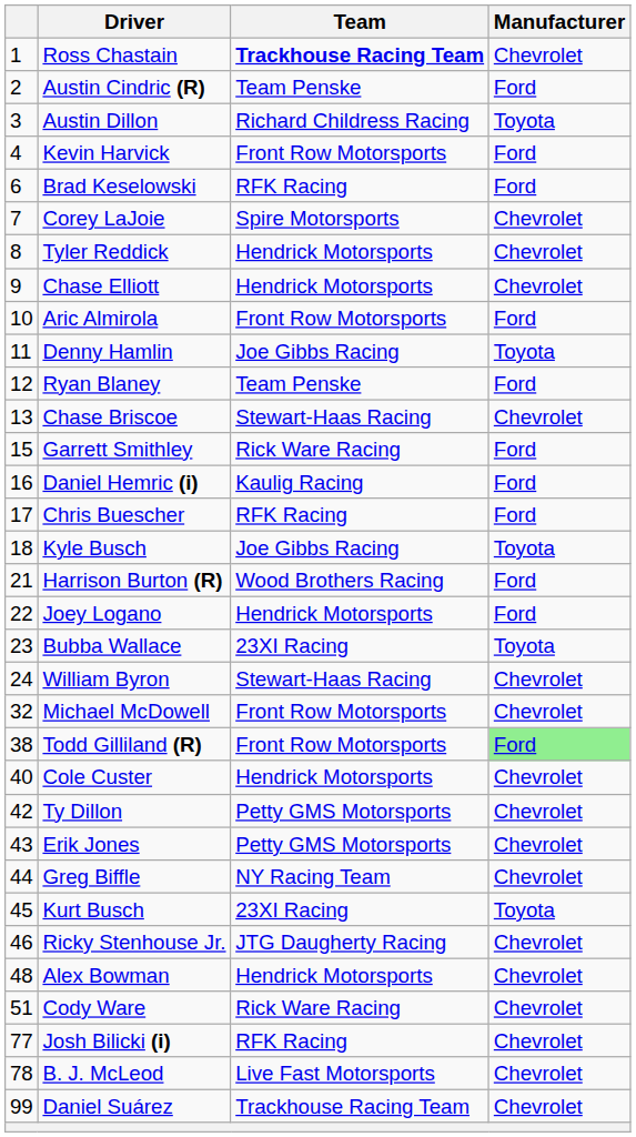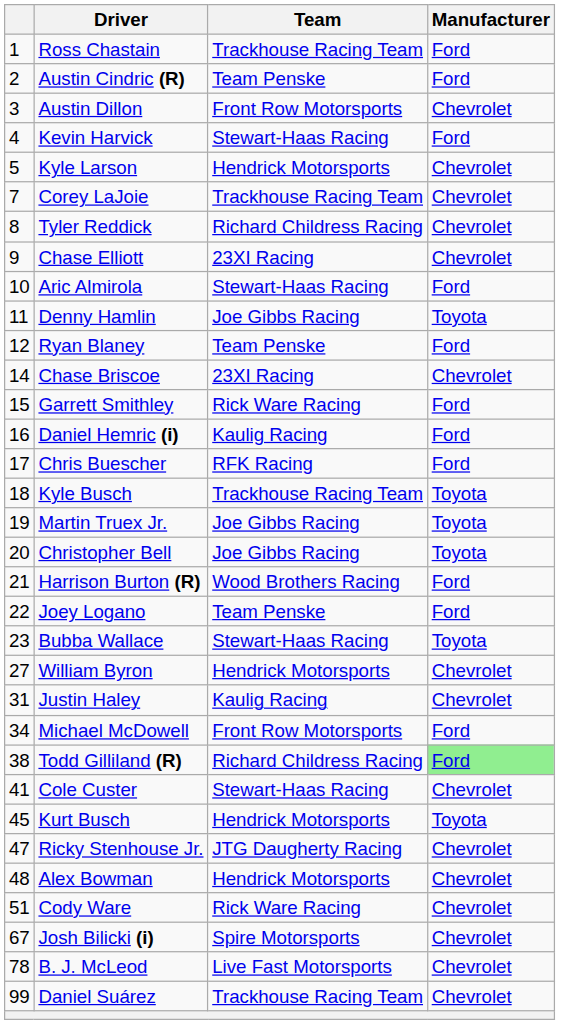Ross Chastain | Team: bold -> normal
Ross Chastain | Manufacturer: Chevrolet -> Ford
Austin Dillon | Team: Richard Childress Racing -> Front Row Motorsports
Austin Dillon | Manufacturer: Toyota -> Chevrolet
Kevin Harvick | Team: Front Row Motorsports -> Stewart-Haas Racing
+ row: 5 | Kyle Larson | Hendrick Motorsports | Chevrolet
- row: 6 | Brad Keselowski | RFK Racing | Ford
Corey LaJoie | Team: Spire Motorsports -> Trackhouse Racing Team
Tyler Reddick | Team: Hendrick Motorsports -> Richard Childress Racing
Chase Elliott | Team: Hendrick Motorsports -> 23XI Racing
Aric Almirola | Team: Front Row Motorsports -> Stewart-Haas Racing
Chase Briscoe | column 1: 13 -> 14
Chase Briscoe | Team: Stewart-Haas Racing -> 23XI Racing
Kyle Busch | Team: Joe Gibbs Racing -> Trackhouse Racing Team
+ row: 19 | Martin Truex Jr. | Joe Gibbs Racing | Toyota
+ row: 20 | Christopher Bell | Joe Gibbs Racing | Toyota
Joey Logano | Team: Hendrick Motorsports -> Team Penske
Bubba Wallace | Team: 23XI Racing -> Stewart-Haas Racing
William Byron | column 1: 24 -> 27
William Byron | Team: Stewart-Haas Racing -> Hendrick Motorsports
+ row: 31 | Justin Haley | Kaulig Racing | Chevrolet
Michael McDowell | column 1: 32 -> 34
Michael McDowell | Manufacturer: Chevrolet -> Ford
Todd Gilliland (R) | Team: Front Row Motorsports -> Richard Childress Racing
Cole Custer | column 1: 40 -> 41
Cole Custer | Team: Hendrick Motorsports -> Stewart-Haas Racing
- row: 42 | Ty Dillon | Petty GMS Motorsports | Chevrolet
- row: 43 | Erik Jones | Petty GMS Motorsports | Chevrolet
- row: 44 | Greg Biffle | NY Racing Team | Chevrolet
Kurt Busch | Team: 23XI Racing -> Hendrick Motorsports
Ricky Stenhouse Jr. | column 1: 46 -> 47
Josh Bilicki (i) | column 1: 77 -> 67
Josh Bilicki (i) | Team: RFK Racing -> Spire Motorsports
